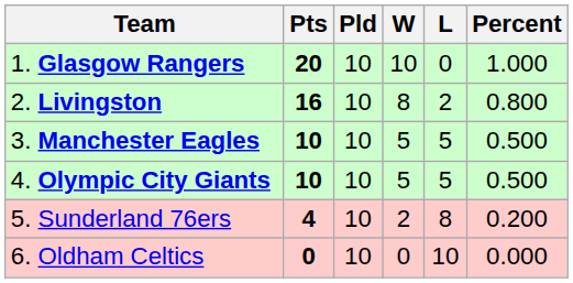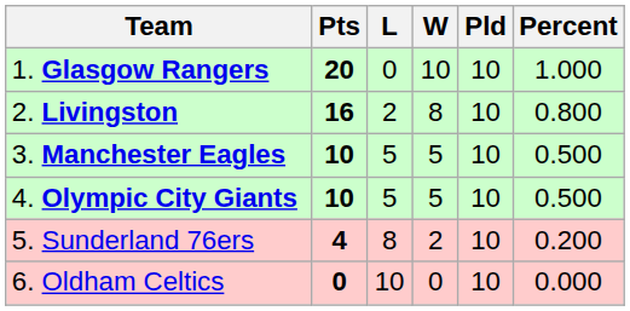columns swapped: Pld <-> L
